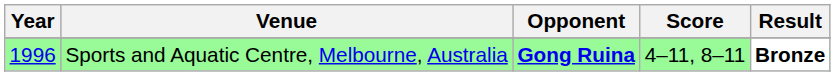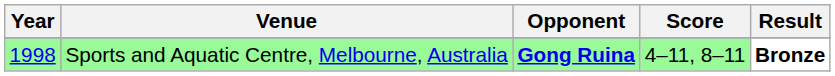Sports and Aquatic Centre, Melbourne, Australia | Year: 1996 -> 1998
